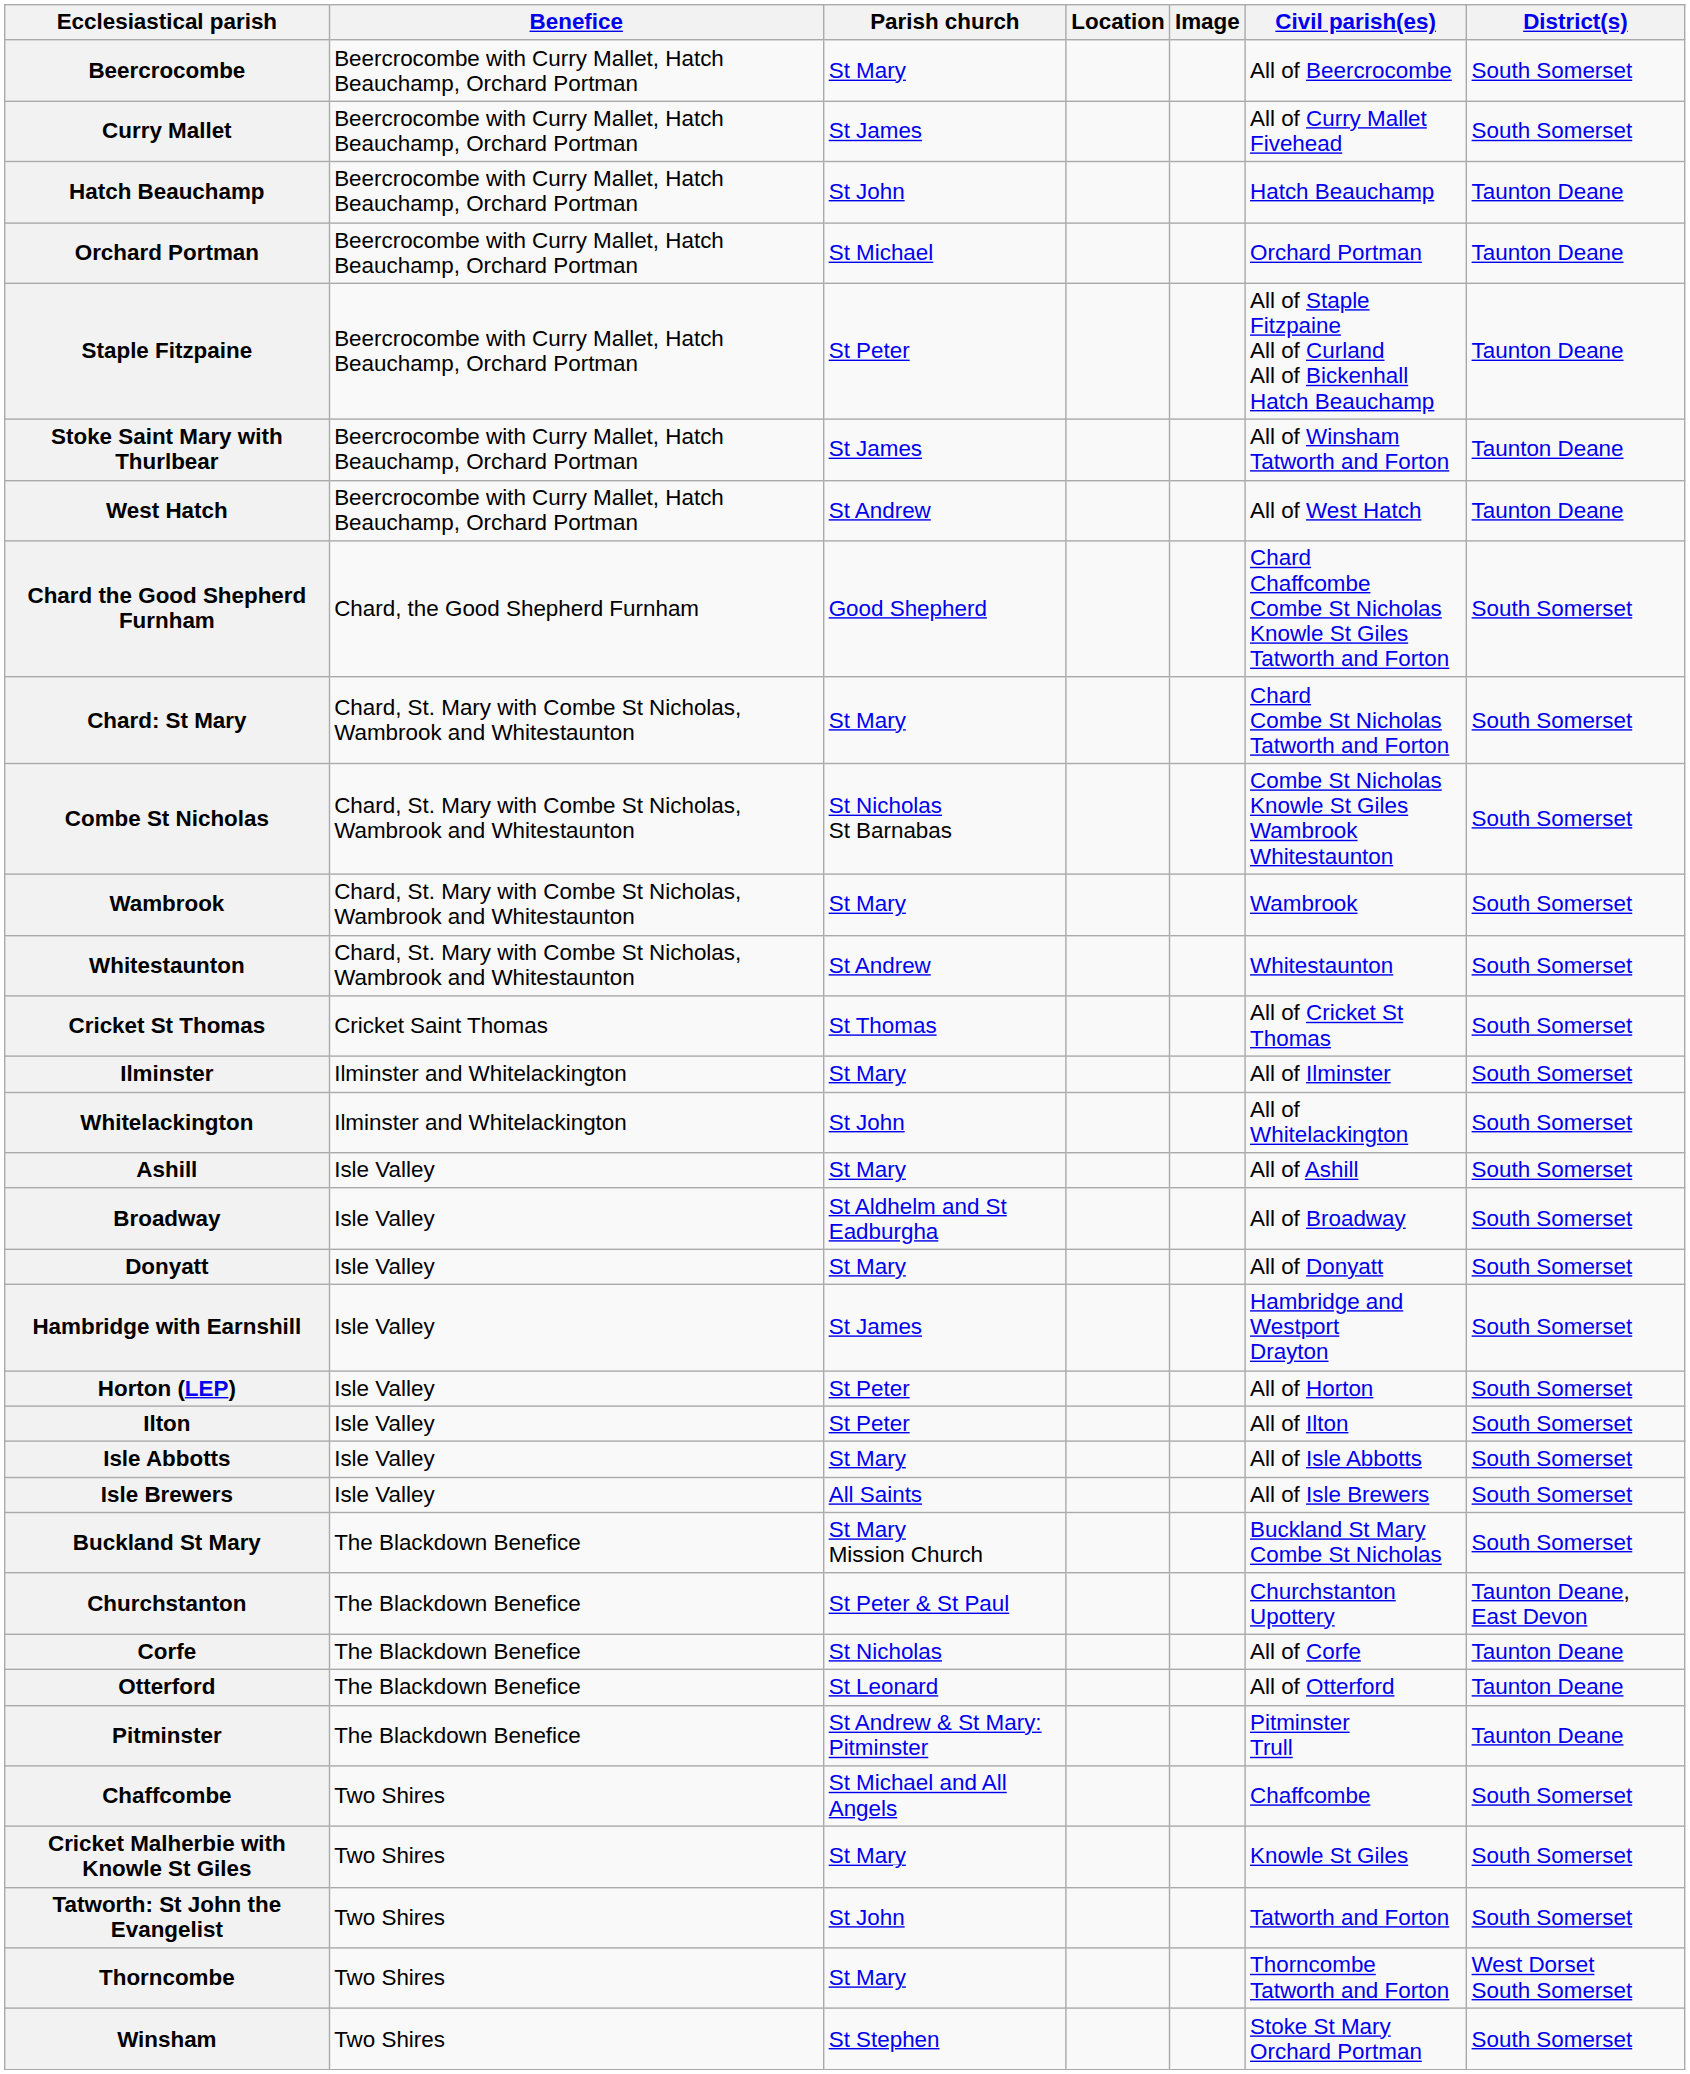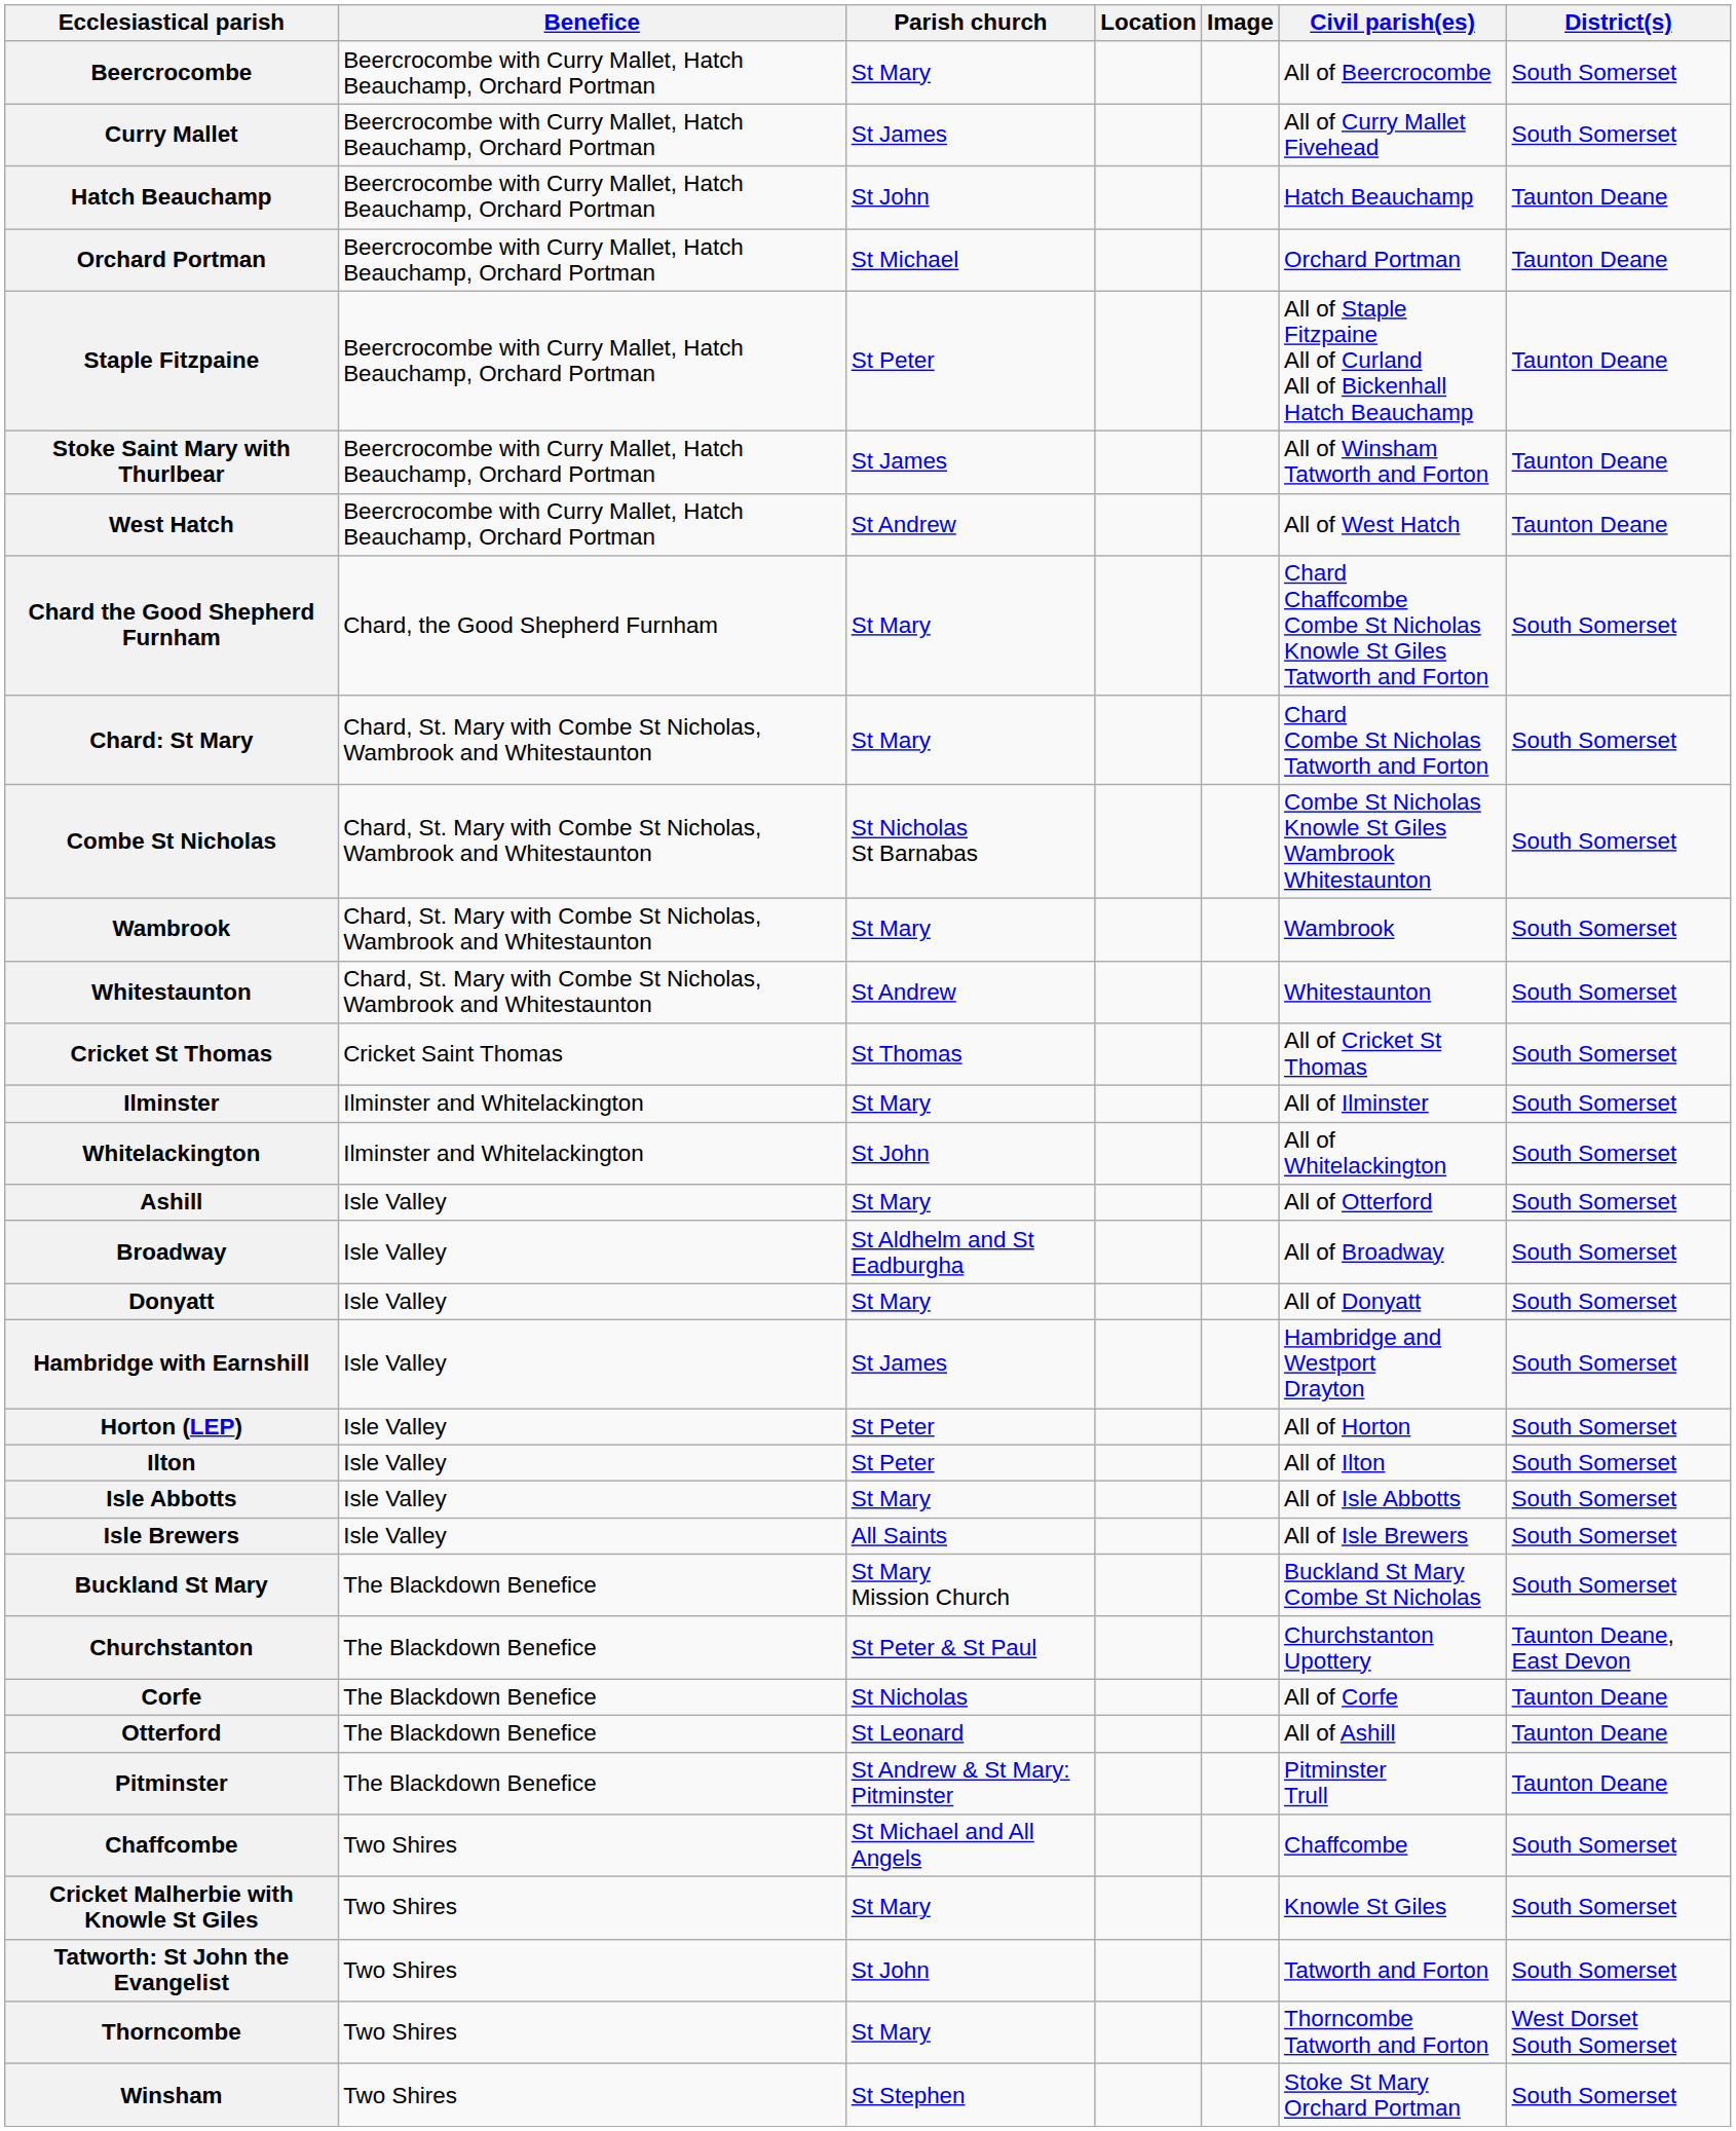Chard the Good Shepherd Furnham | Parish church: Good Shepherd -> St Mary
Ashill | Civil parish(es): All of Ashill -> All of Otterford
Otterford | Civil parish(es): All of Otterford -> All of Ashill
